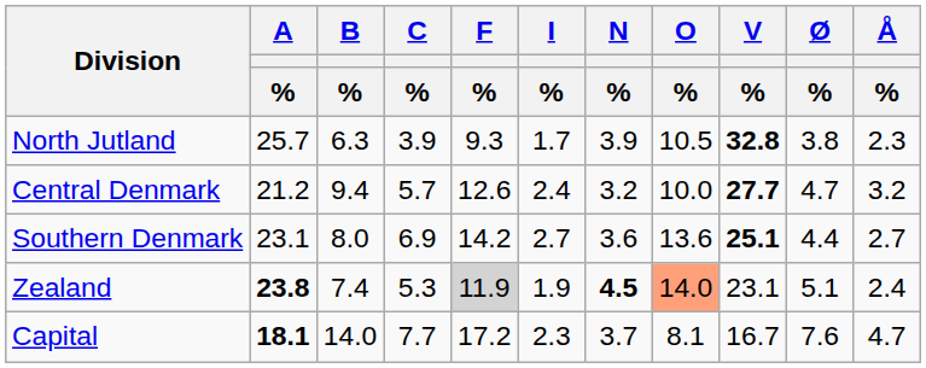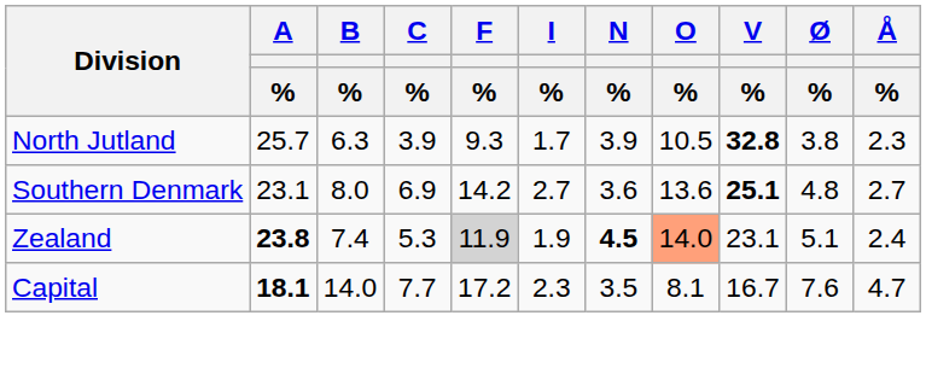- row: Central Denmark | 21.2 | 9.4 | 5.7 | 12.6 | 2.4 | 3.2 | 10.0 | 27.7 | 4.7 | 3.2
Southern Denmark | Ø / %: 4.4 -> 4.8
Capital | N / %: 3.7 -> 3.5
